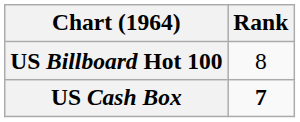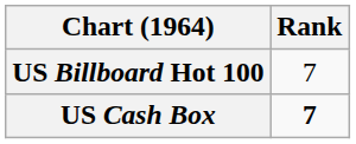US Billboard Hot 100 | Rank: 8 -> 7
